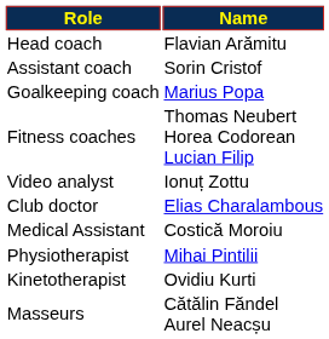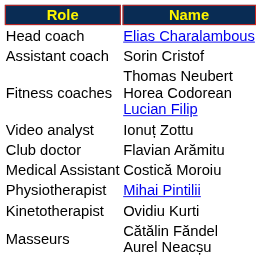Head coach | Name: Flavian Arămitu -> Elias Charalambous
- row: Goalkeeping coach | Marius Popa
Club doctor | Name: Elias Charalambous -> Flavian Arămitu
